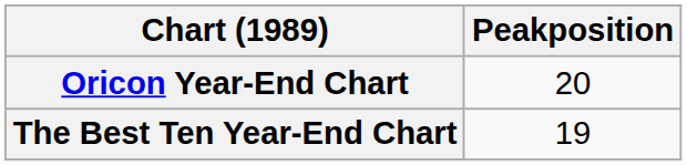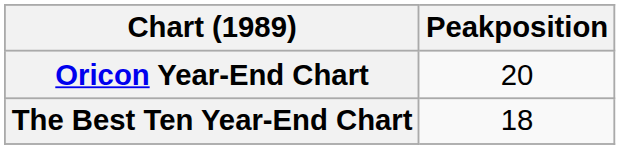The Best Ten Year-End Chart | Peakposition: 19 -> 18
